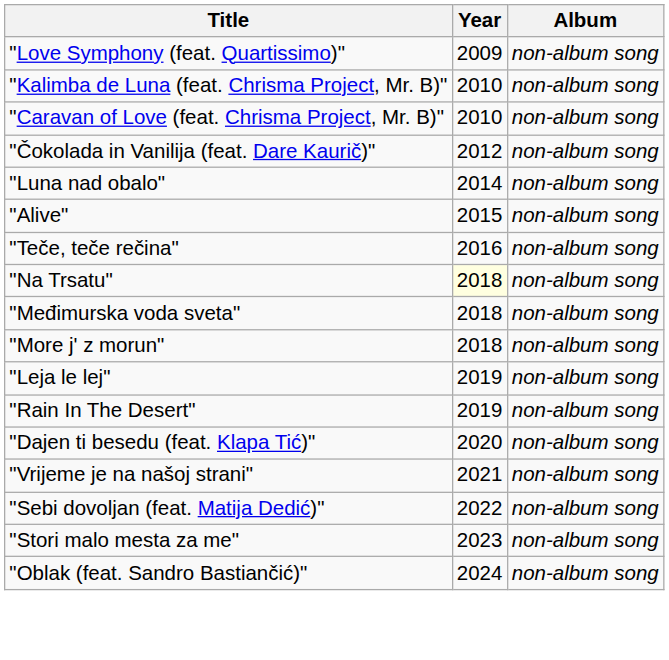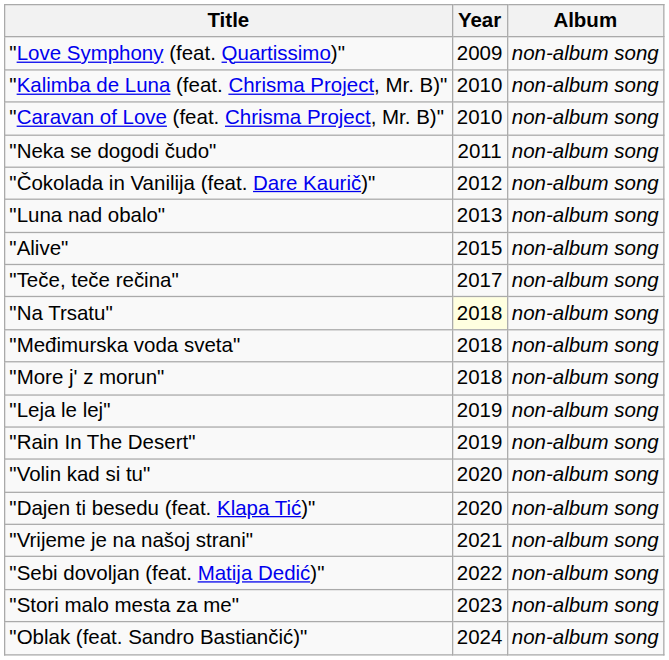+ row: "Neka se dogodi čudo" | 2011 | non-album song
"Luna nad obalo" | Year: 2014 -> 2013
"Teče, teče rečina" | Year: 2016 -> 2017
+ row: "Volin kad si tu" | 2020 | non-album song
